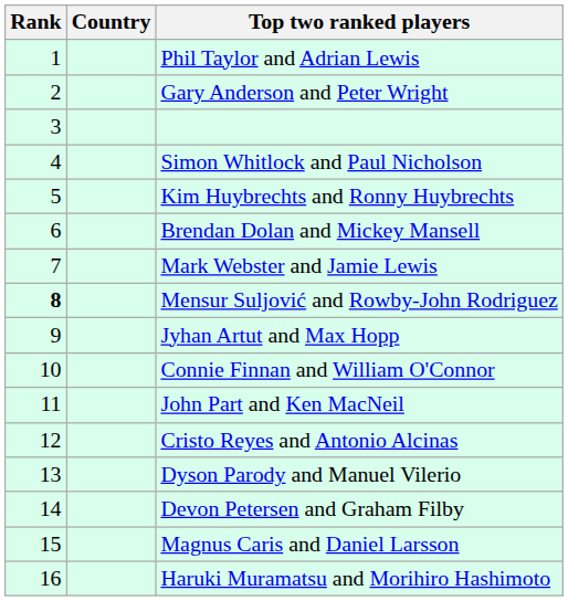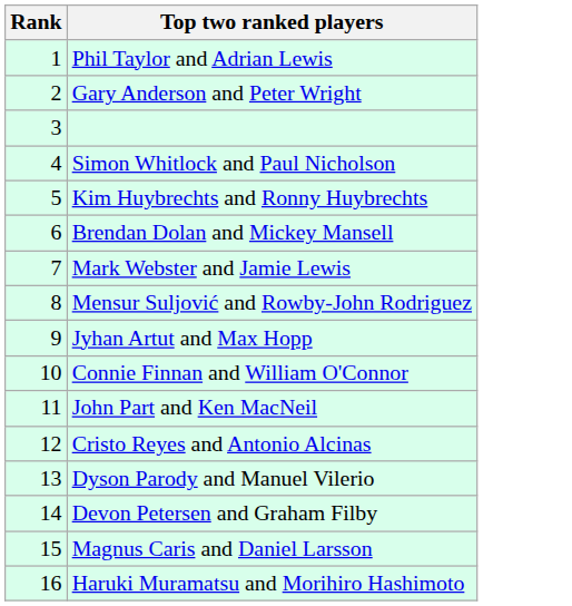- column: Country
Mensur Suljović and Rowby-John Rodriguez | Rank: bold -> normal
